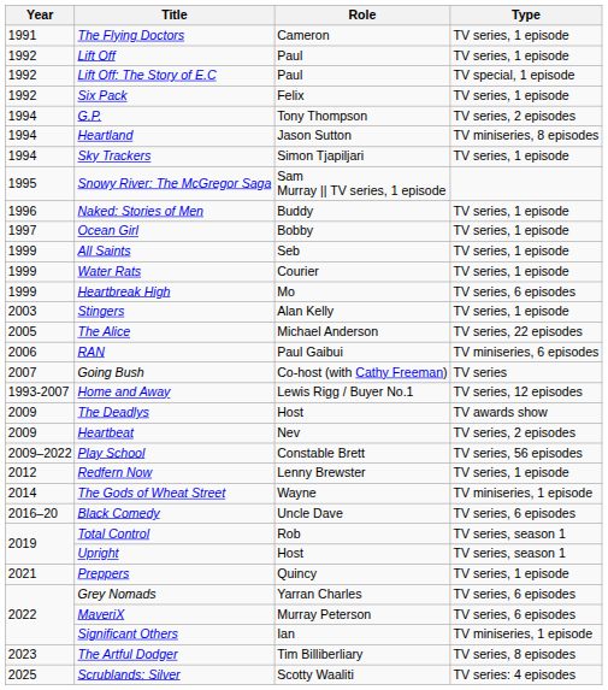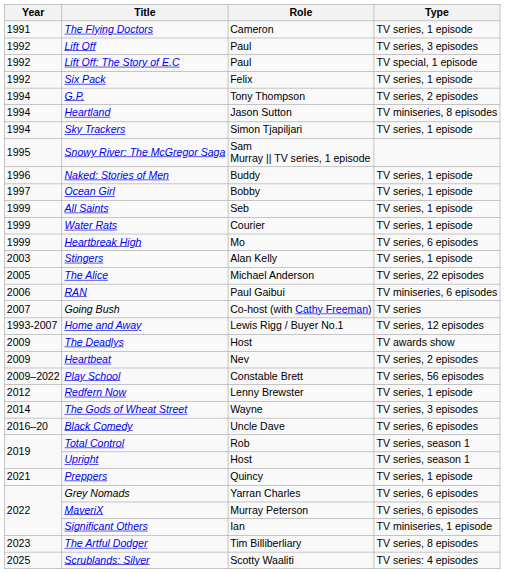Lift Off | Type: TV series, 1 episode -> TV series, 3 episodes
The Gods of Wheat Street | Type: TV miniseries, 1 episode -> TV series, 3 episodes
